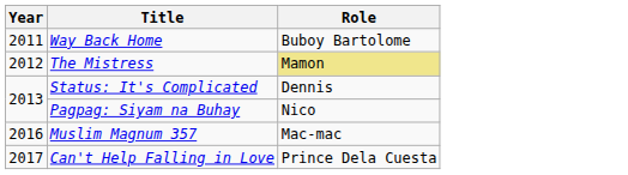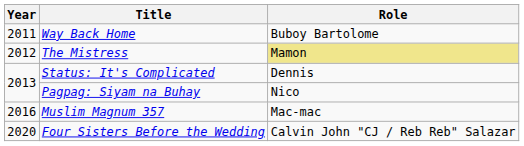- row: 2017 | Can't Help Falling in Love | Prince Dela Cuesta
+ row: 2020 | Four Sisters Before the Wedding | Calvin John "CJ / Reb Reb" Salazar
